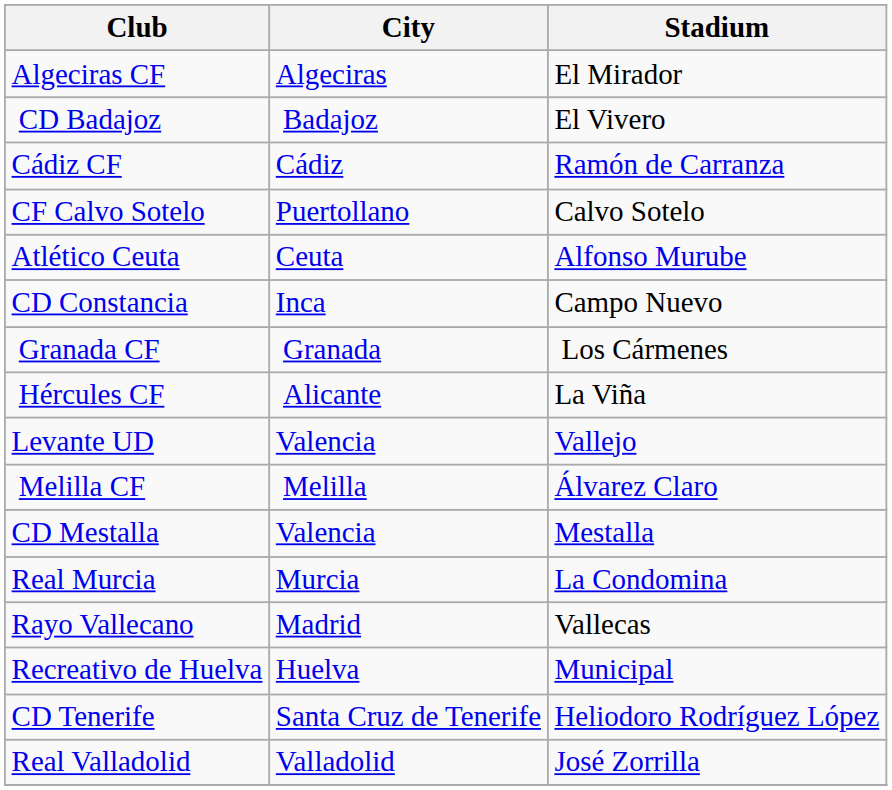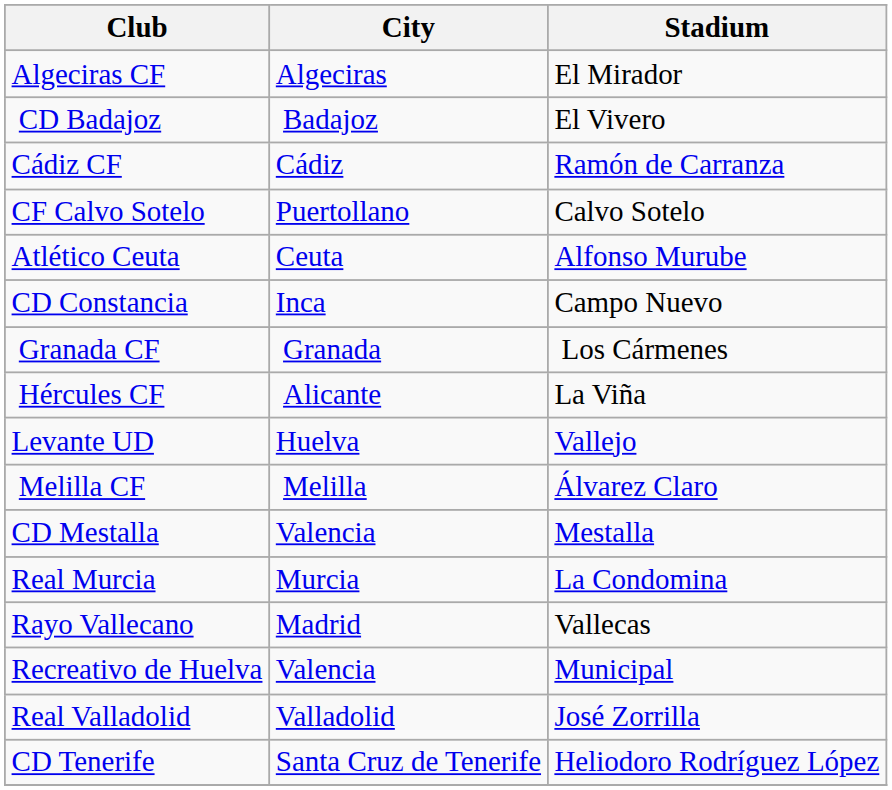Levante UD | City: Valencia -> Huelva
Recreativo de Huelva | City: Huelva -> Valencia
rows swapped: CD Tenerife <-> Real Valladolid
